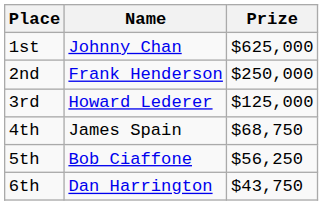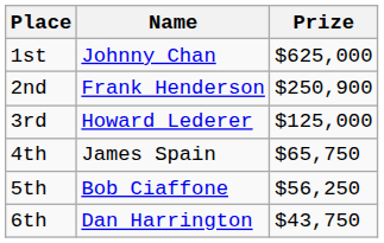2nd | Prize: $250,000 -> $250,900
4th | Prize: $68,750 -> $65,750
